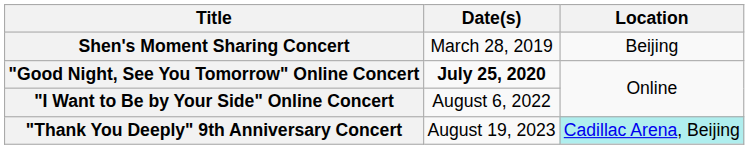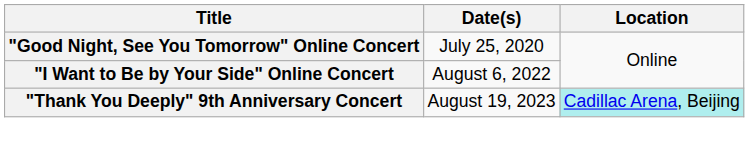- row: Shen's Moment Sharing Concert | March 28, 2019 | Beijing
"Good Night, See You Tomorrow" Online Concert | Date(s): bold -> normal
